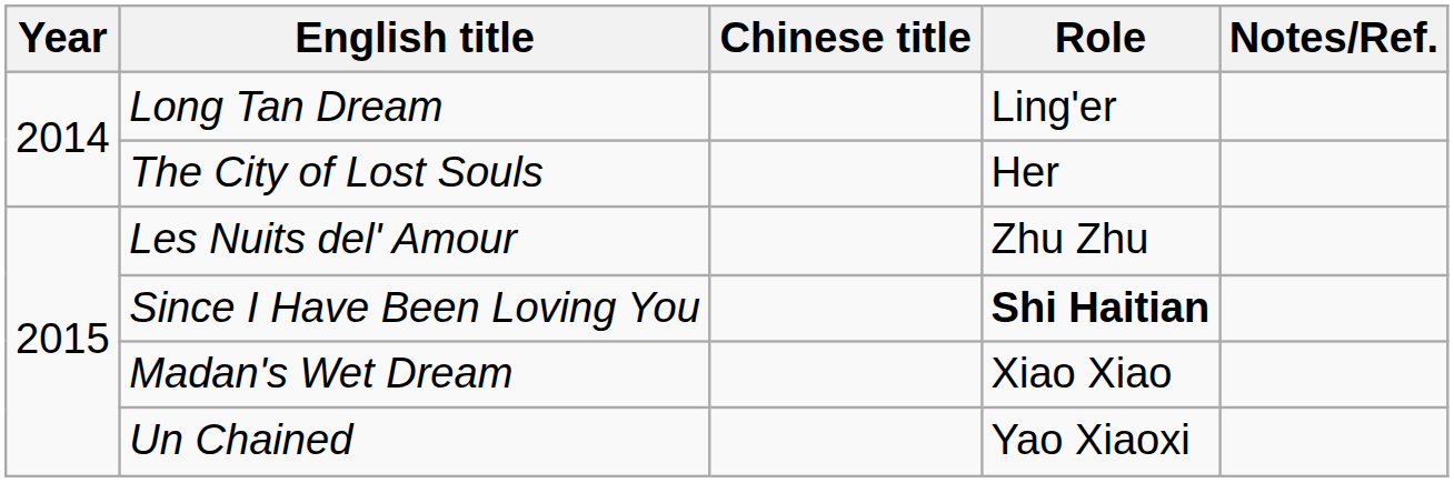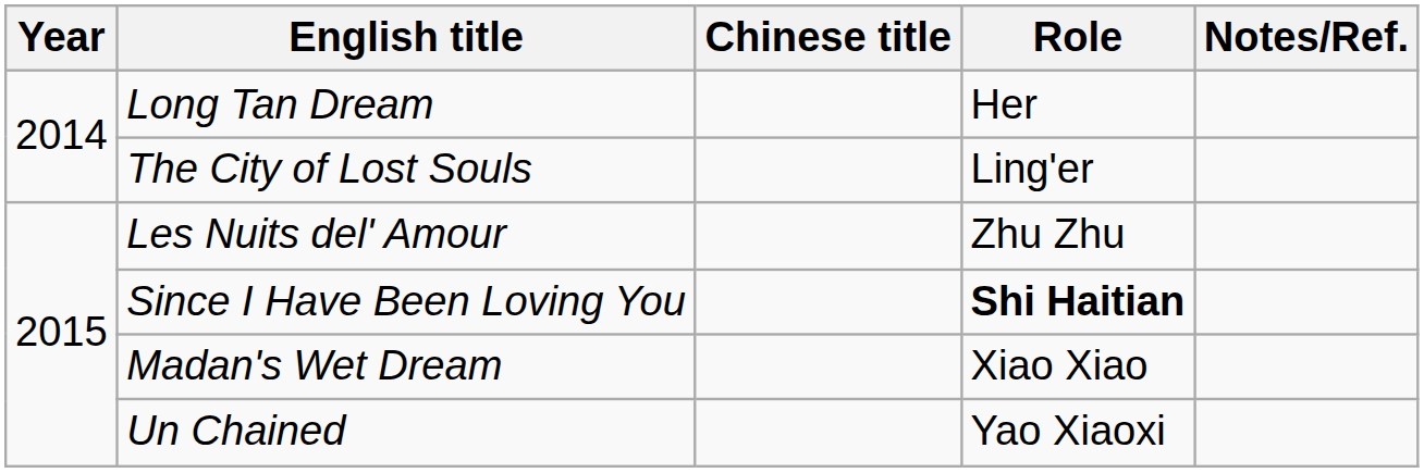Long Tan Dream | Role: Ling'er -> Her
The City of Lost Souls | Role: Her -> Ling'er
